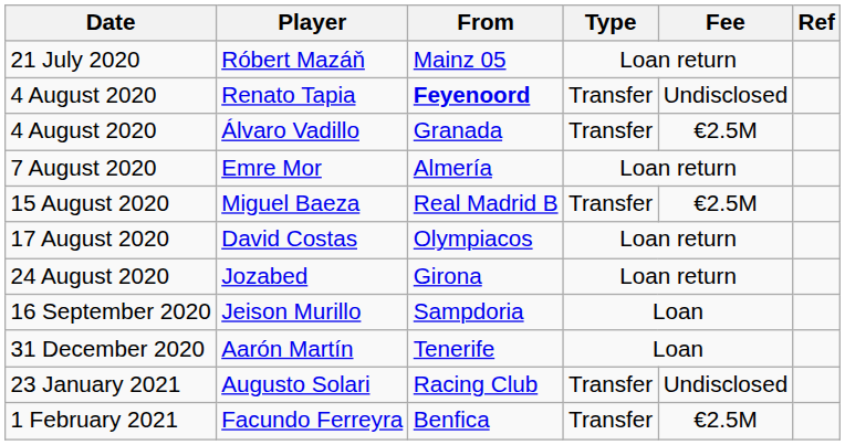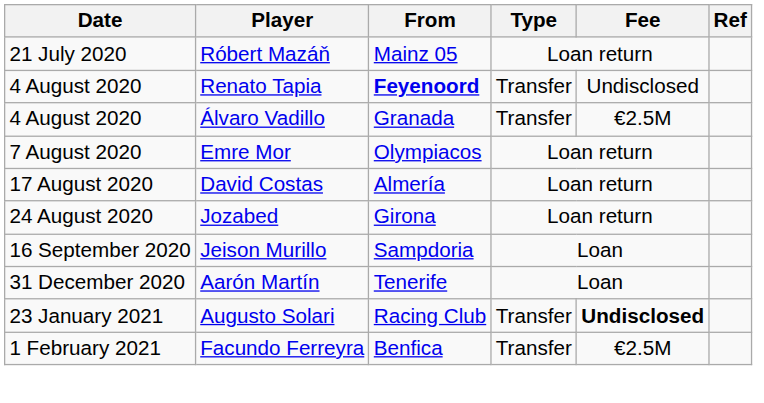Emre Mor | From: Almería -> Olympiacos
- row: 15 August 2020 | Miguel Baeza | Real Madrid B | Transfer | €2.5M
David Costas | From: Olympiacos -> Almería
Augusto Solari | Fee: normal -> bold
